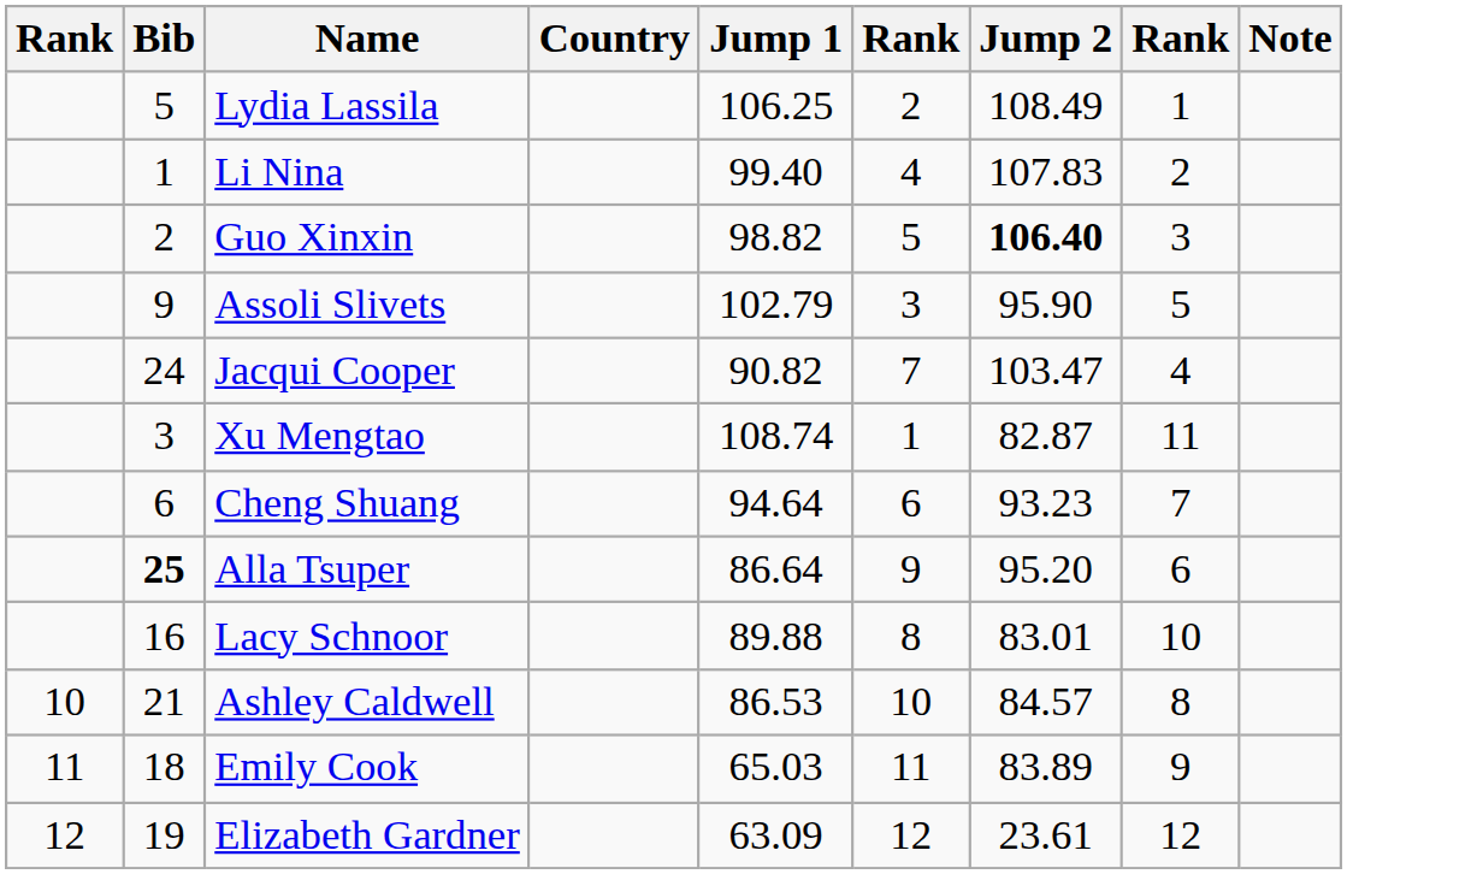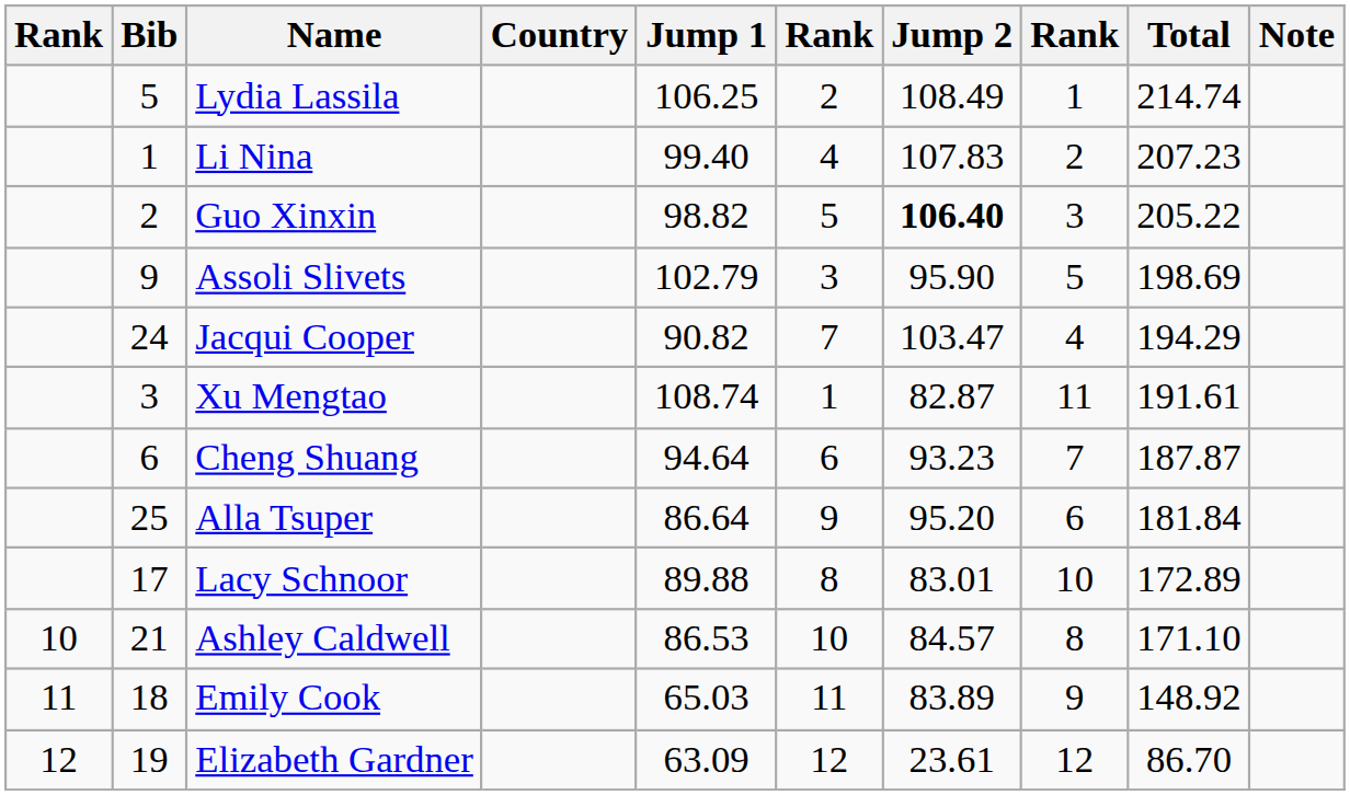+ column: Total | 214.74 | 207.23 | 205.22 | 198.69 | 194.29 | 191.61 | 187.87 | 181.84 | 172.89 | 171.10 | 148.92 | 86.70
Alla Tsuper | Bib: bold -> normal
Lacy Schnoor | Bib: 16 -> 17
